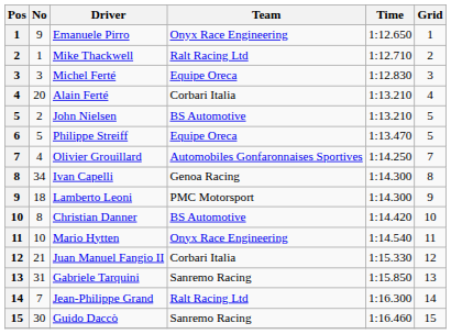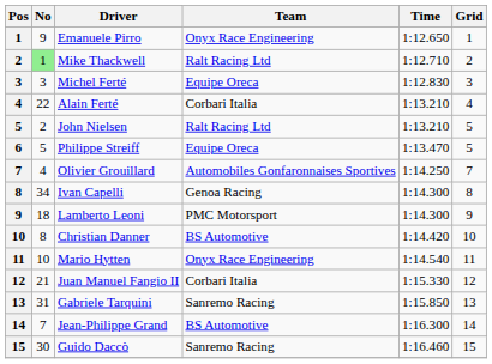Mike Thackwell | No: no background -> lightgreen background
Alain Ferté | No: 20 -> 22
John Nielsen | Team: BS Automotive -> Ralt Racing Ltd
Jean-Philippe Grand | Team: Ralt Racing Ltd -> BS Automotive
